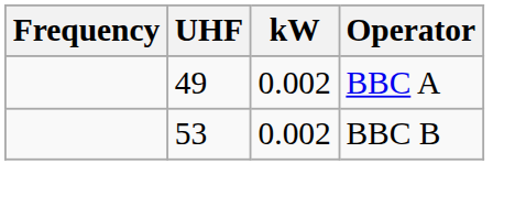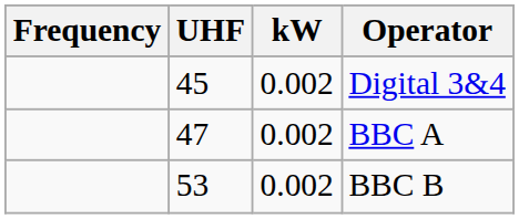+ row: 45 | 0.002 | Digital 3&4
BBC A | UHF: 49 -> 47
